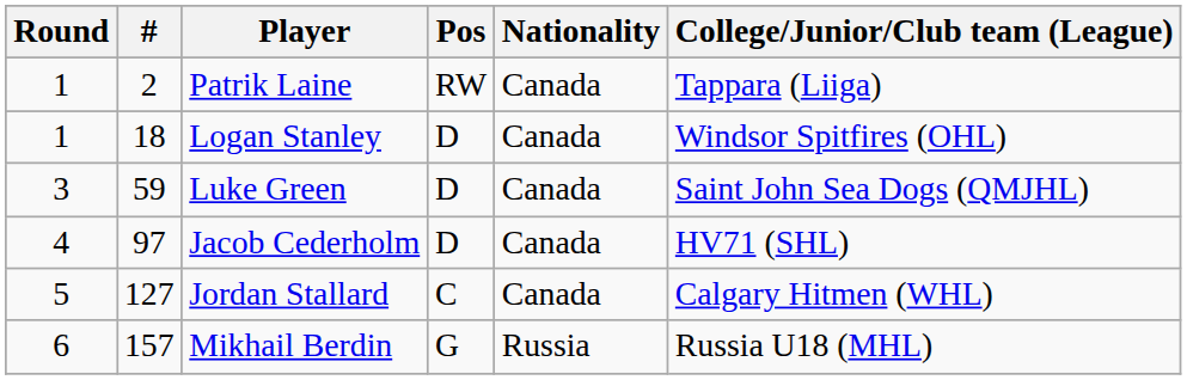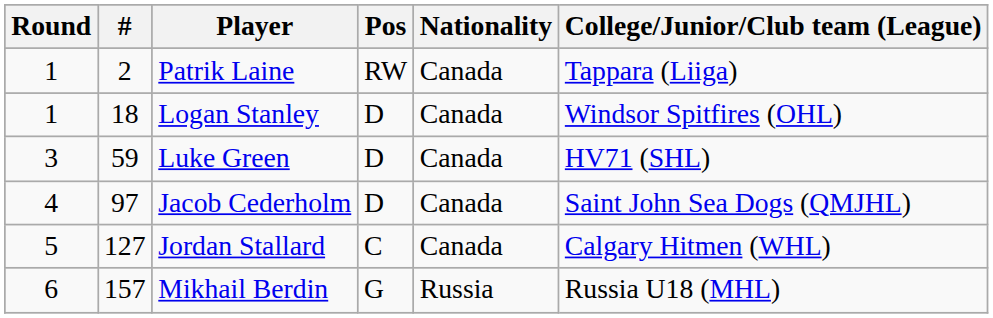Luke Green | College/Junior/Club team (League): Saint John Sea Dogs (QMJHL) -> HV71 (SHL)
Jacob Cederholm | College/Junior/Club team (League): HV71 (SHL) -> Saint John Sea Dogs (QMJHL)
